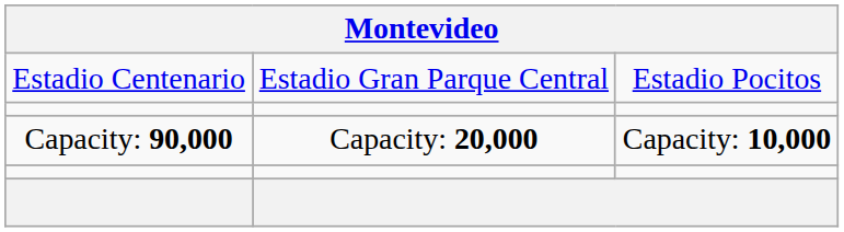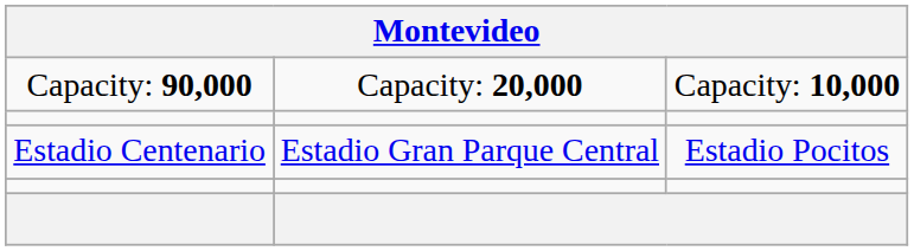rows swapped: Estadio Centenario <-> Capacity: 90,000
